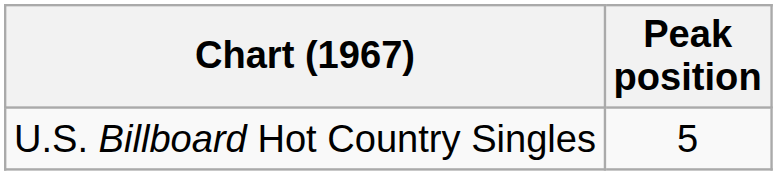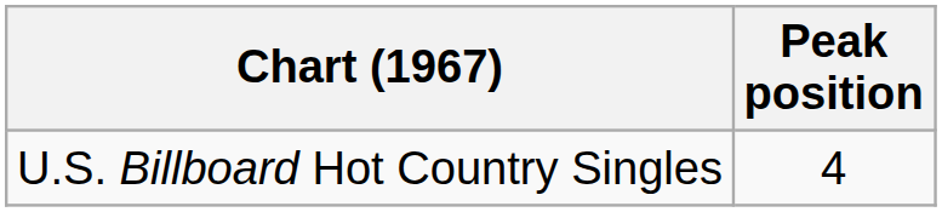U.S. Billboard Hot Country Singles | Peak position: 5 -> 4
